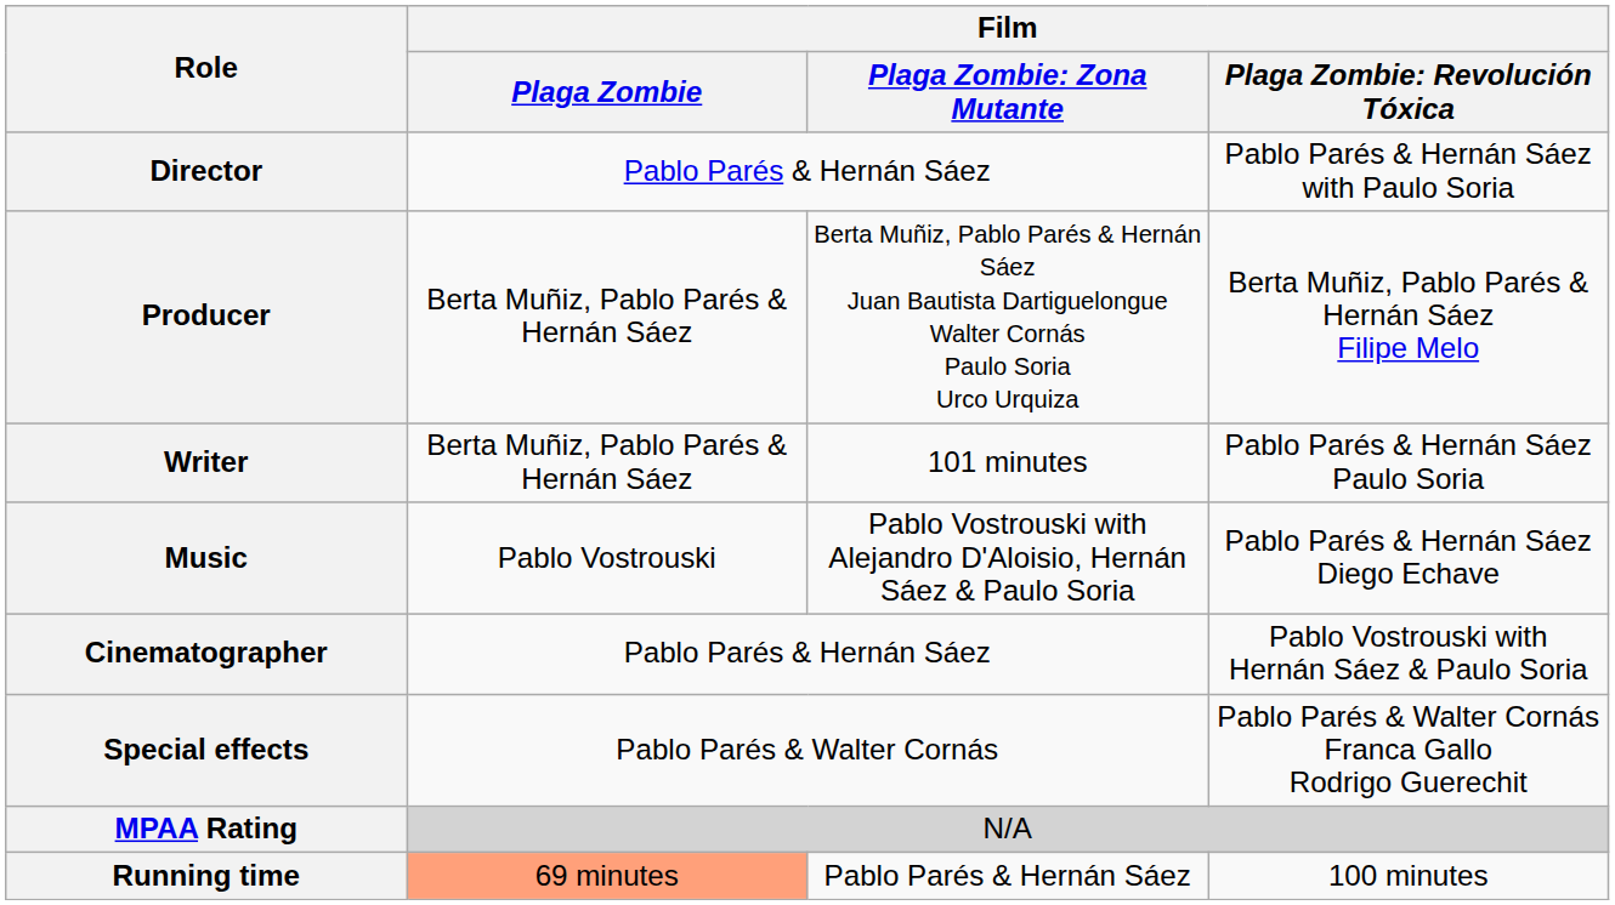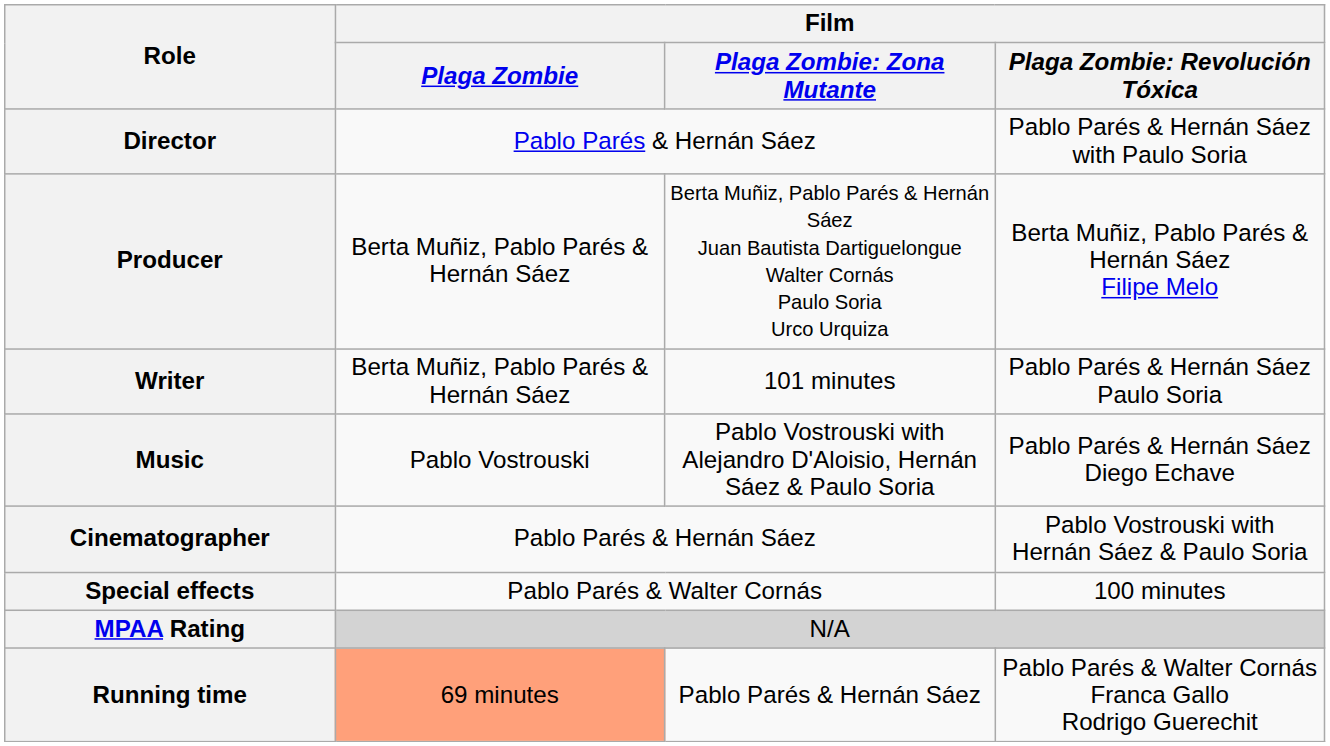Special effects | column 4: Pablo Parés & Walter Cornás Franca Gallo Rodrigo Guerechit -> 100 minutes
Running time | column 4: 100 minutes -> Pablo Parés & Walter Cornás Franca Gallo Rodrigo Guerechit
